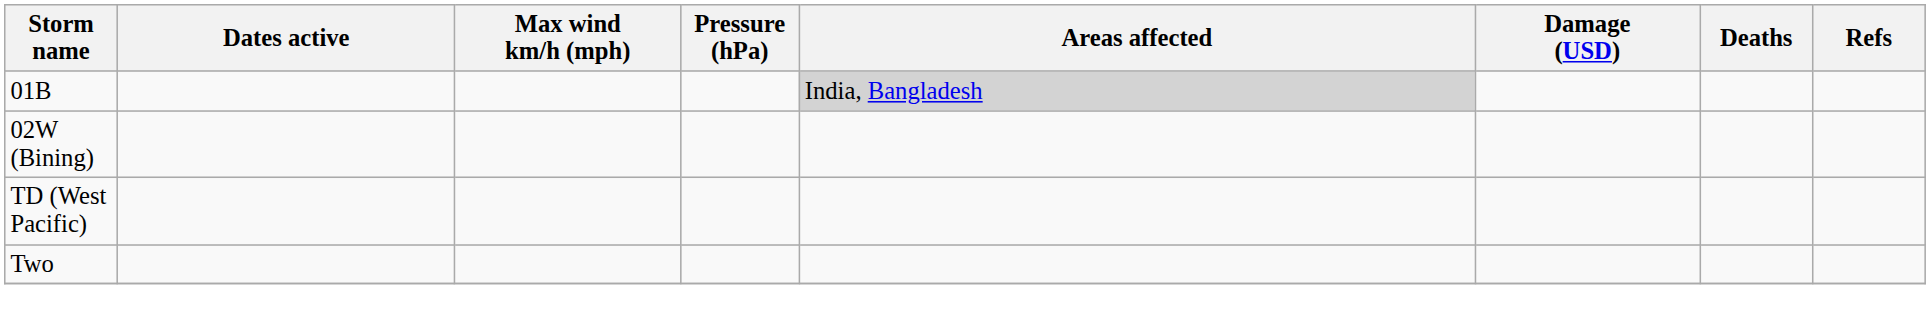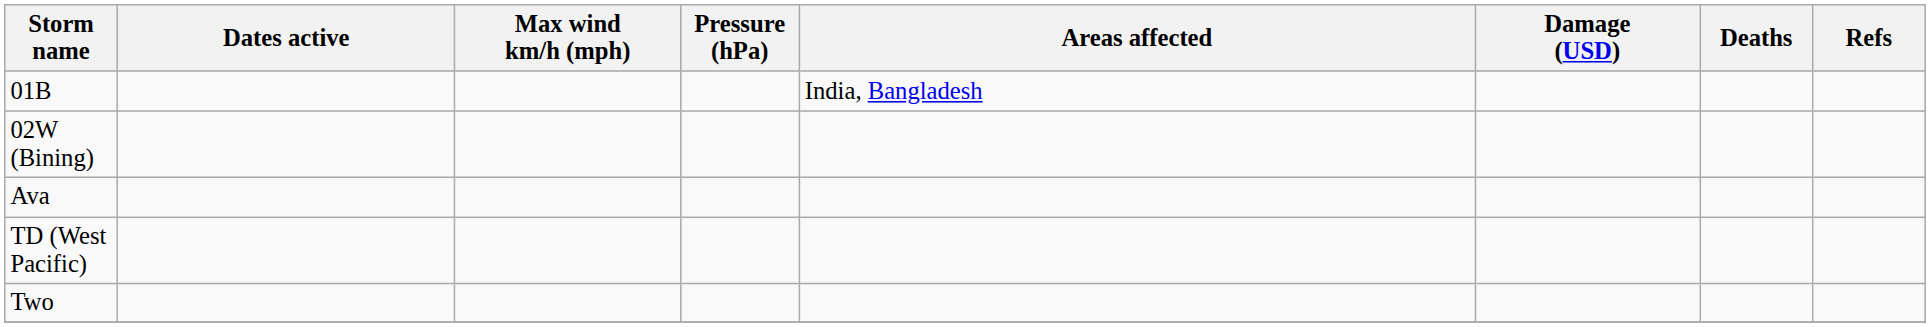01B | Areas affected: lightgrey background -> no background
+ row: Ava
